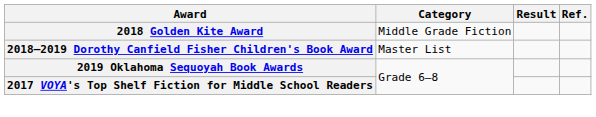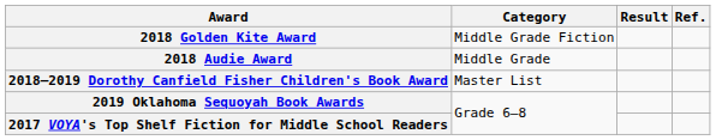+ row: 2018 Audie Award | Middle Grade
